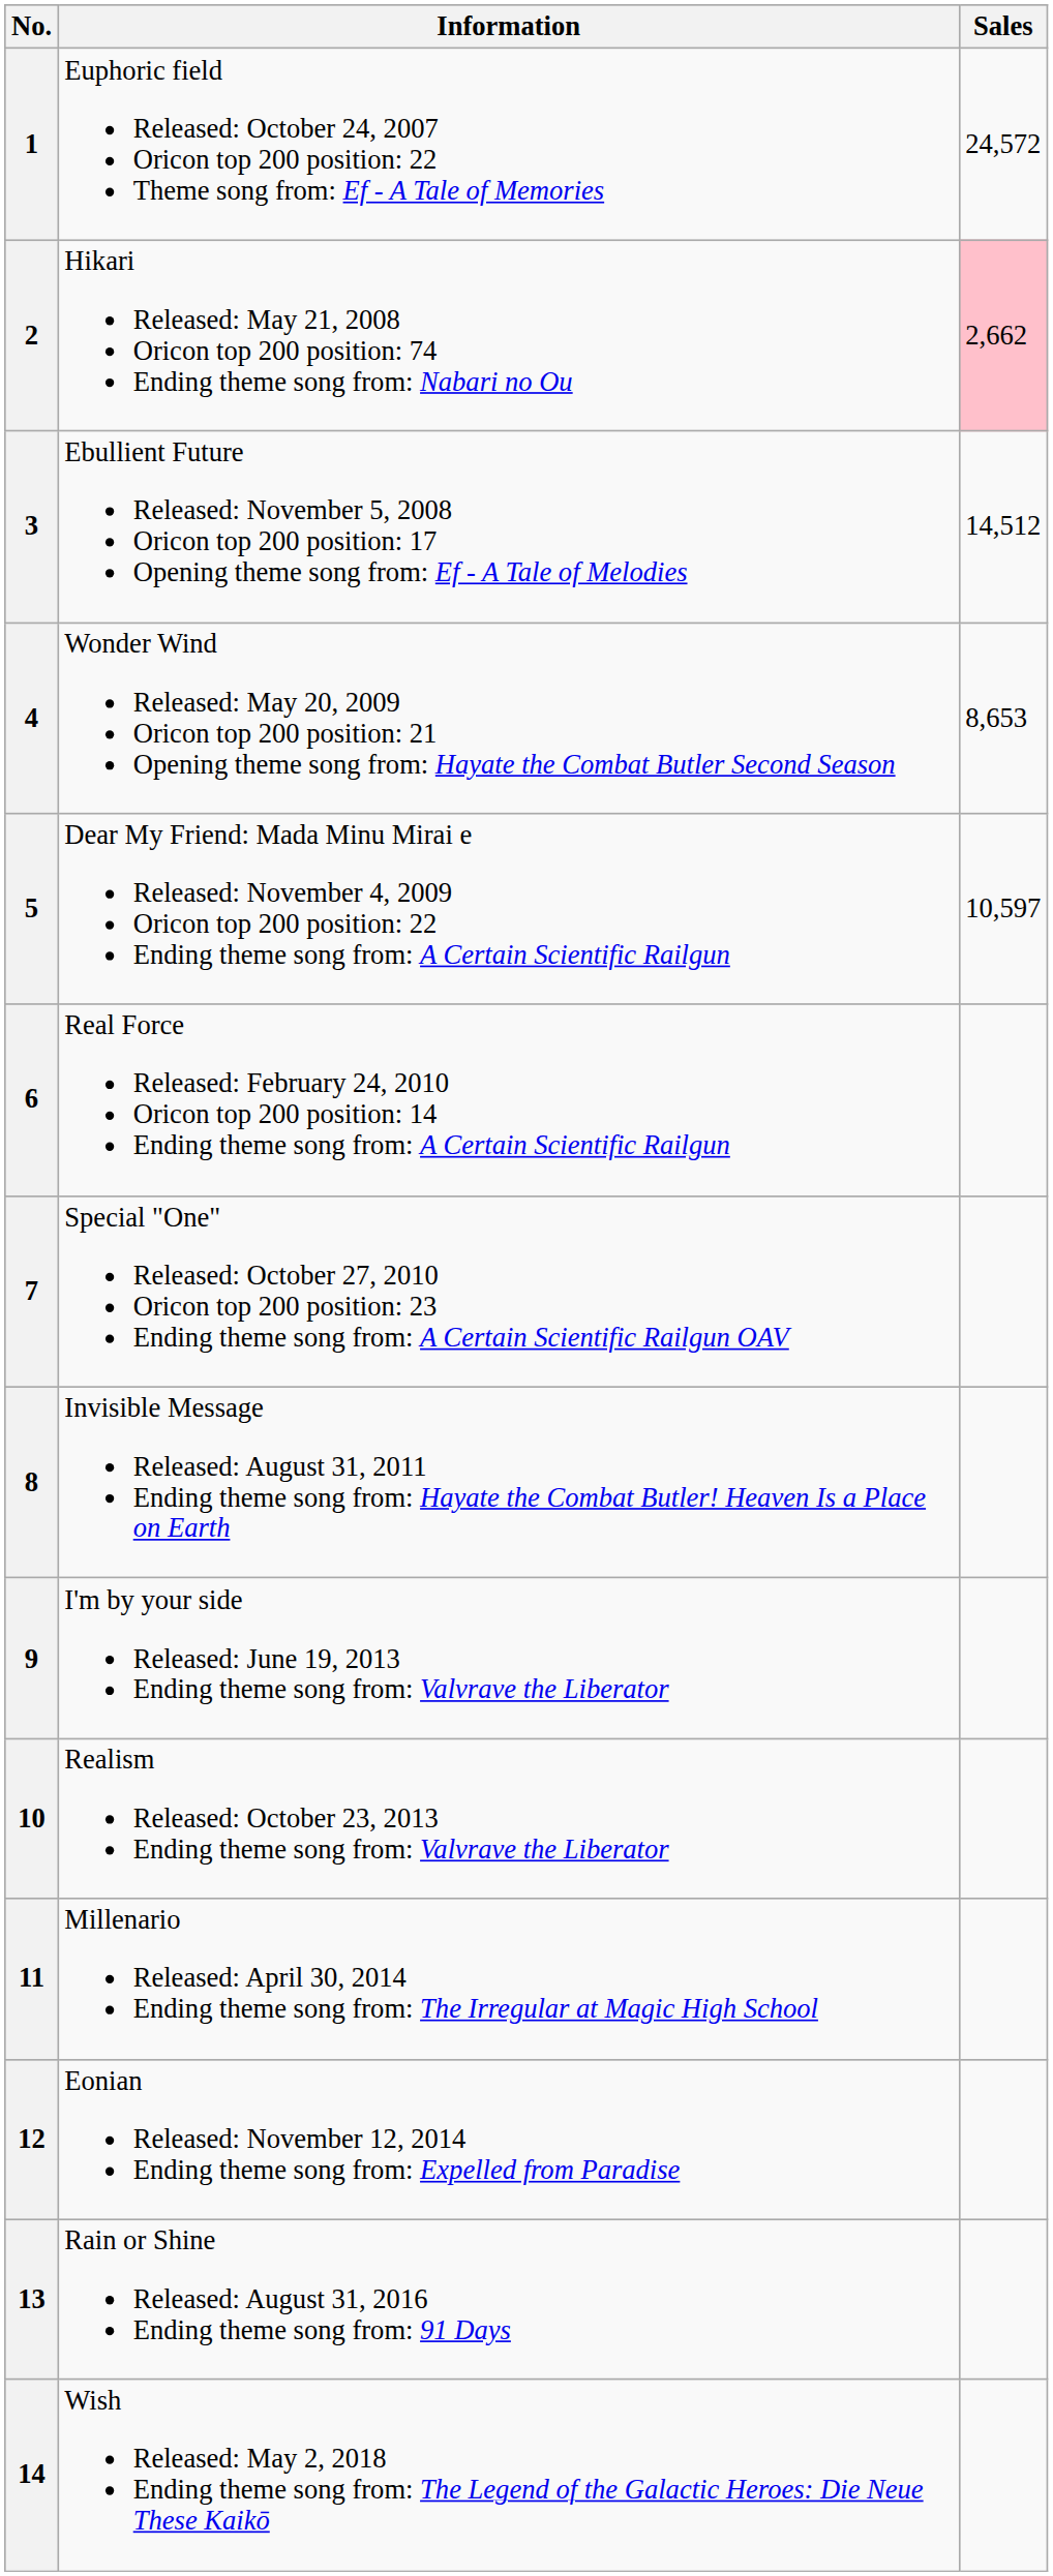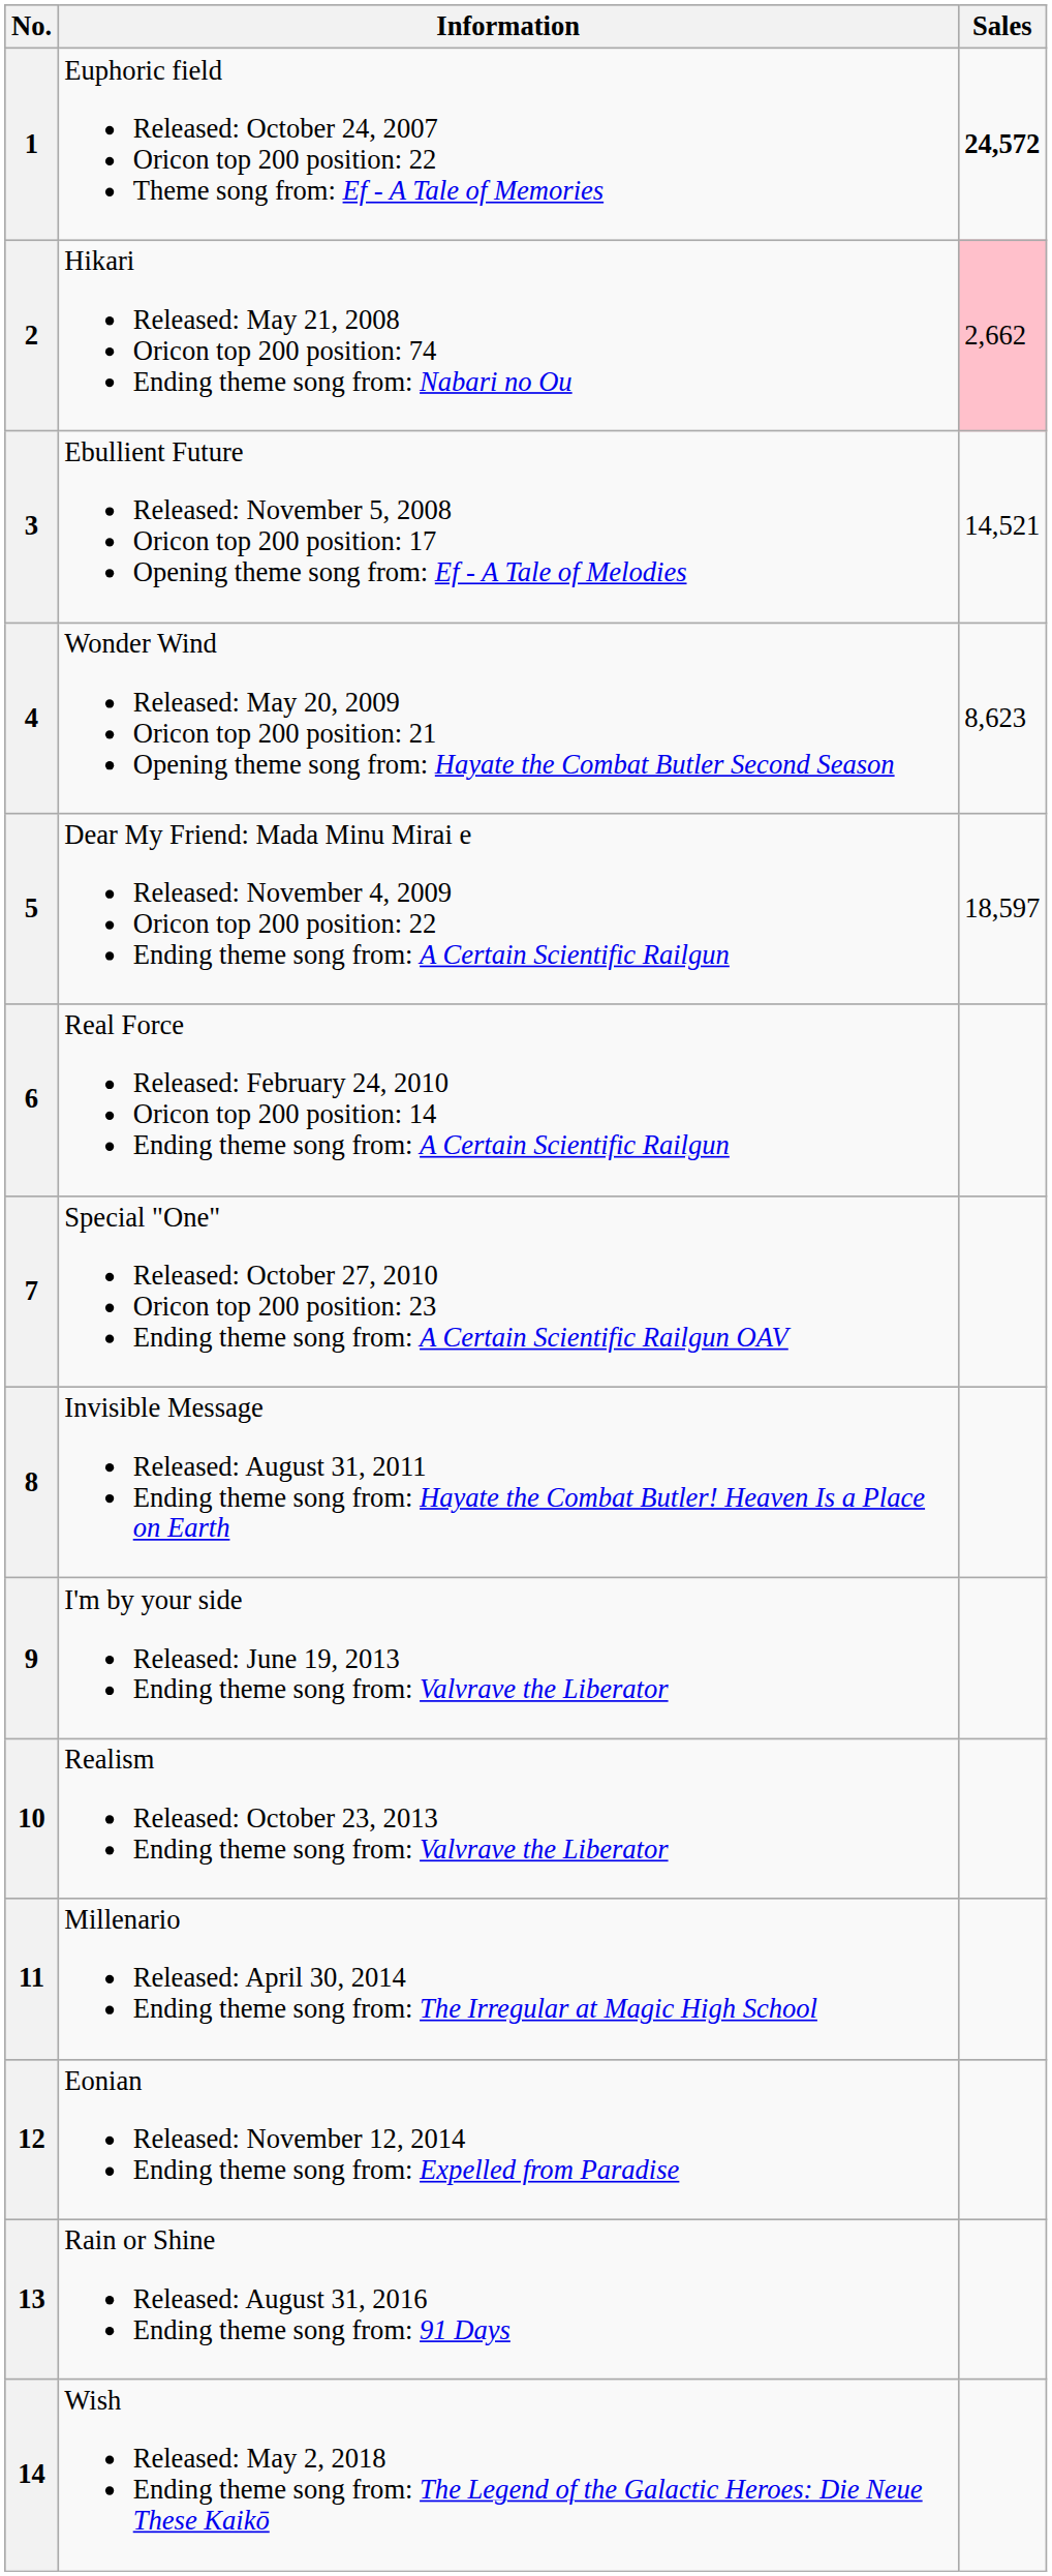1 | Sales: normal -> bold
3 | Sales: 14,512 -> 14,521
4 | Sales: 8,653 -> 8,623
5 | Sales: 10,597 -> 18,597
